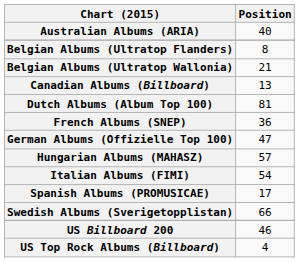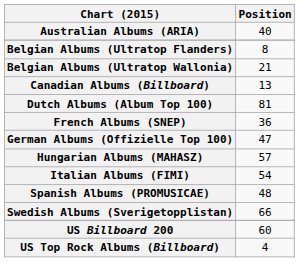Spanish Albums (PROMUSICAE) | Position: 17 -> 48
US Billboard 200 | Position: 46 -> 60
